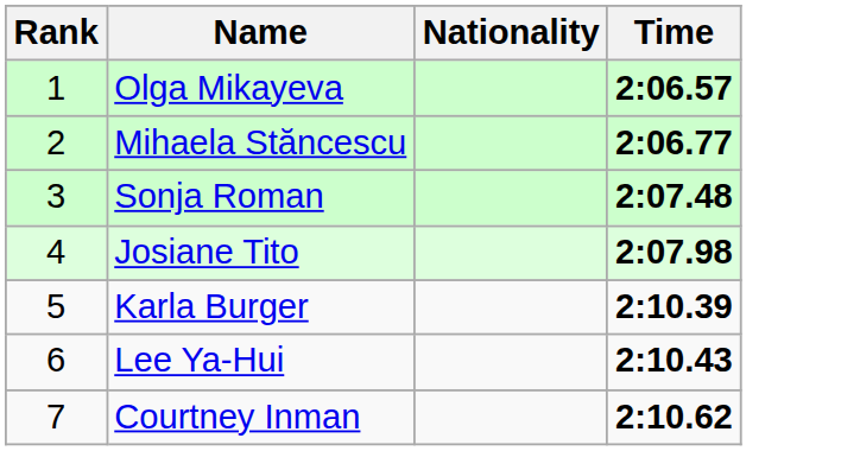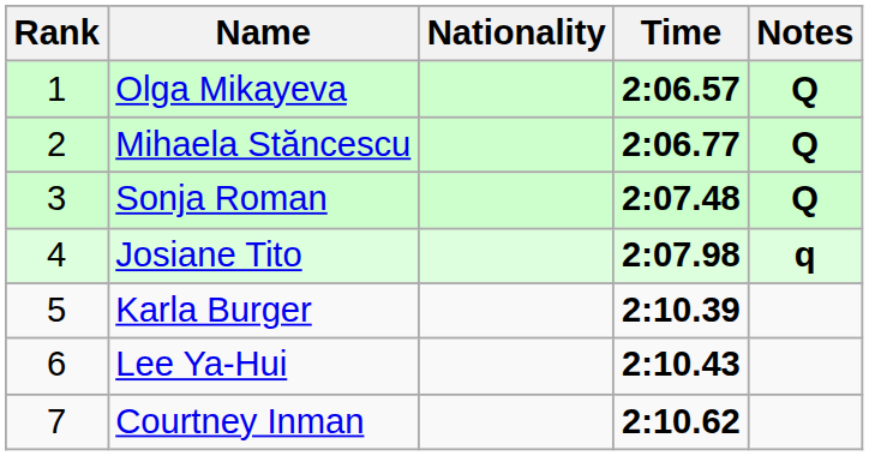+ column: Notes | Q | Q | Q | q
